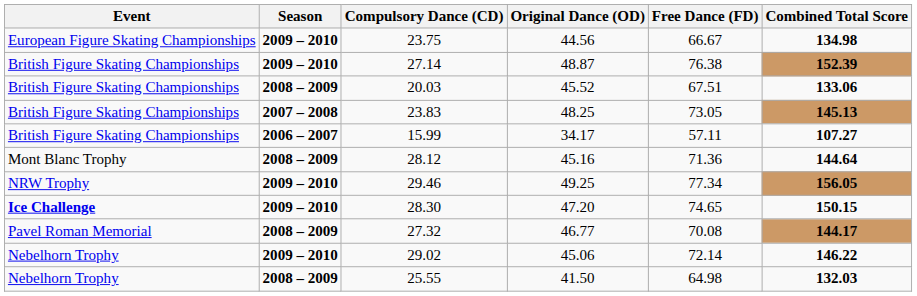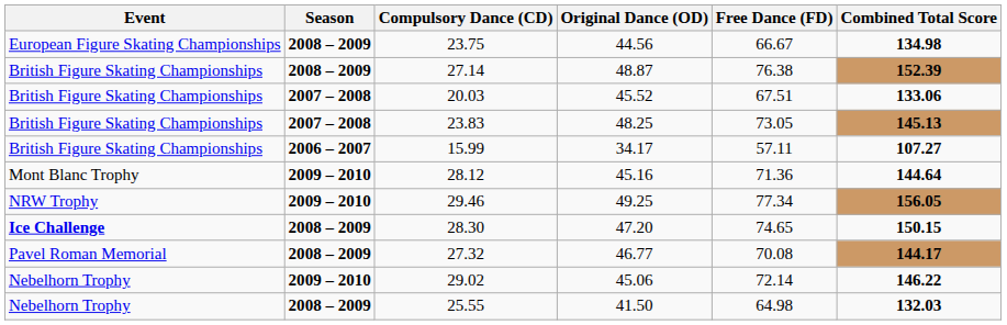23.75 | Season: 2009 – 2010 -> 2008 – 2009
27.14 | Season: 2009 – 2010 -> 2008 – 2009
20.03 | Season: 2008 – 2009 -> 2007 – 2008
28.12 | Season: 2008 – 2009 -> 2009 – 2010
28.30 | Season: 2009 – 2010 -> 2008 – 2009
